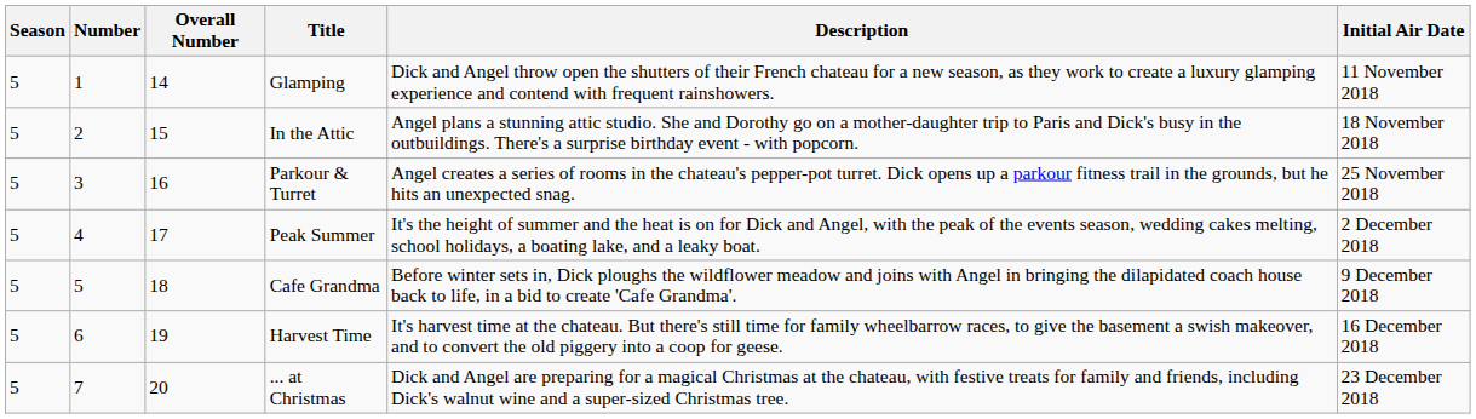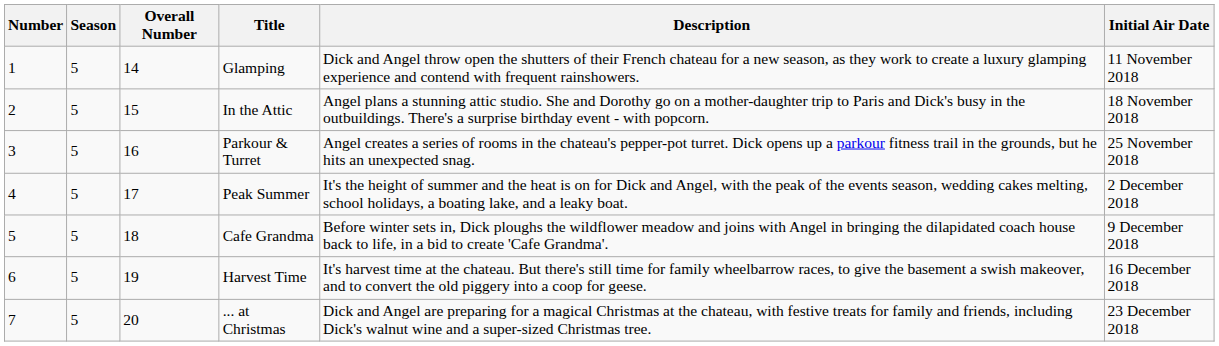columns swapped: Season <-> Number
